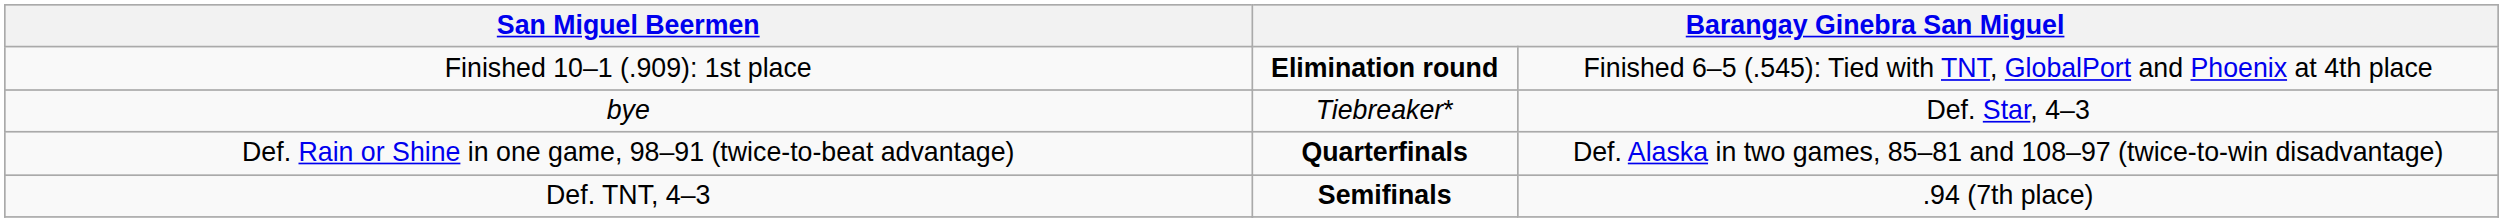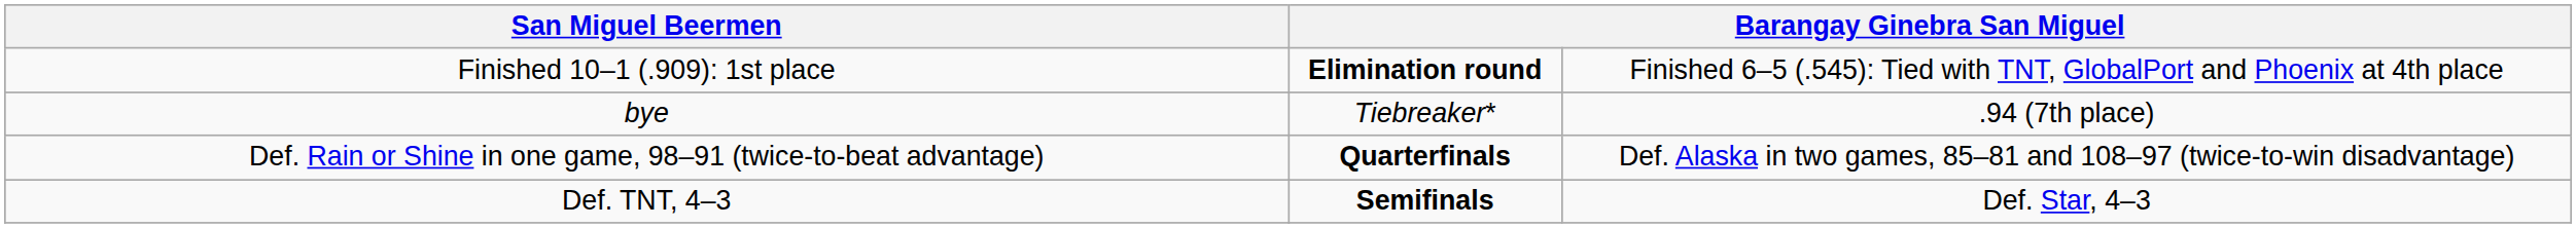bye | column 4: Def. Star, 4–3 -> .94 (7th place)
Def. TNT, 4–3 | column 4: .94 (7th place) -> Def. Star, 4–3
